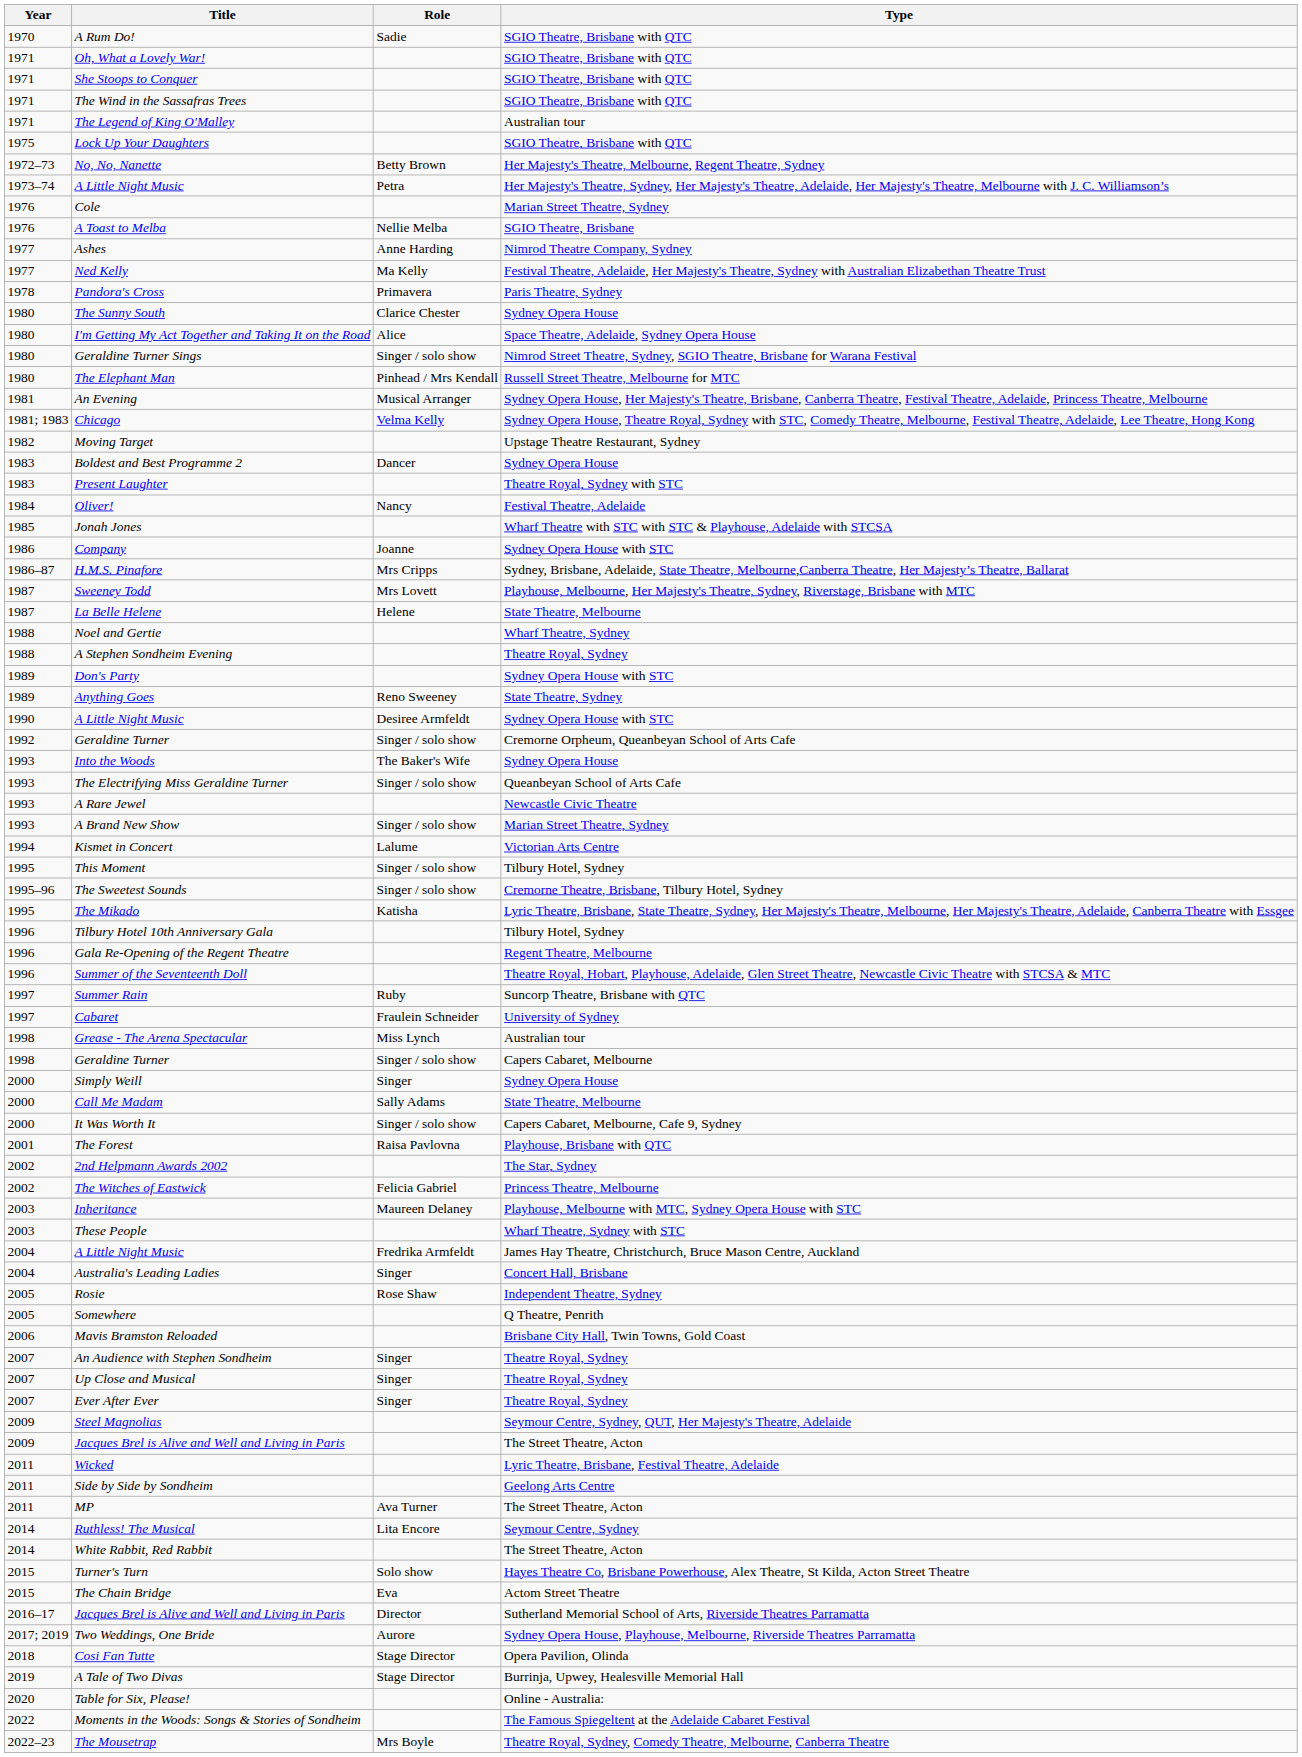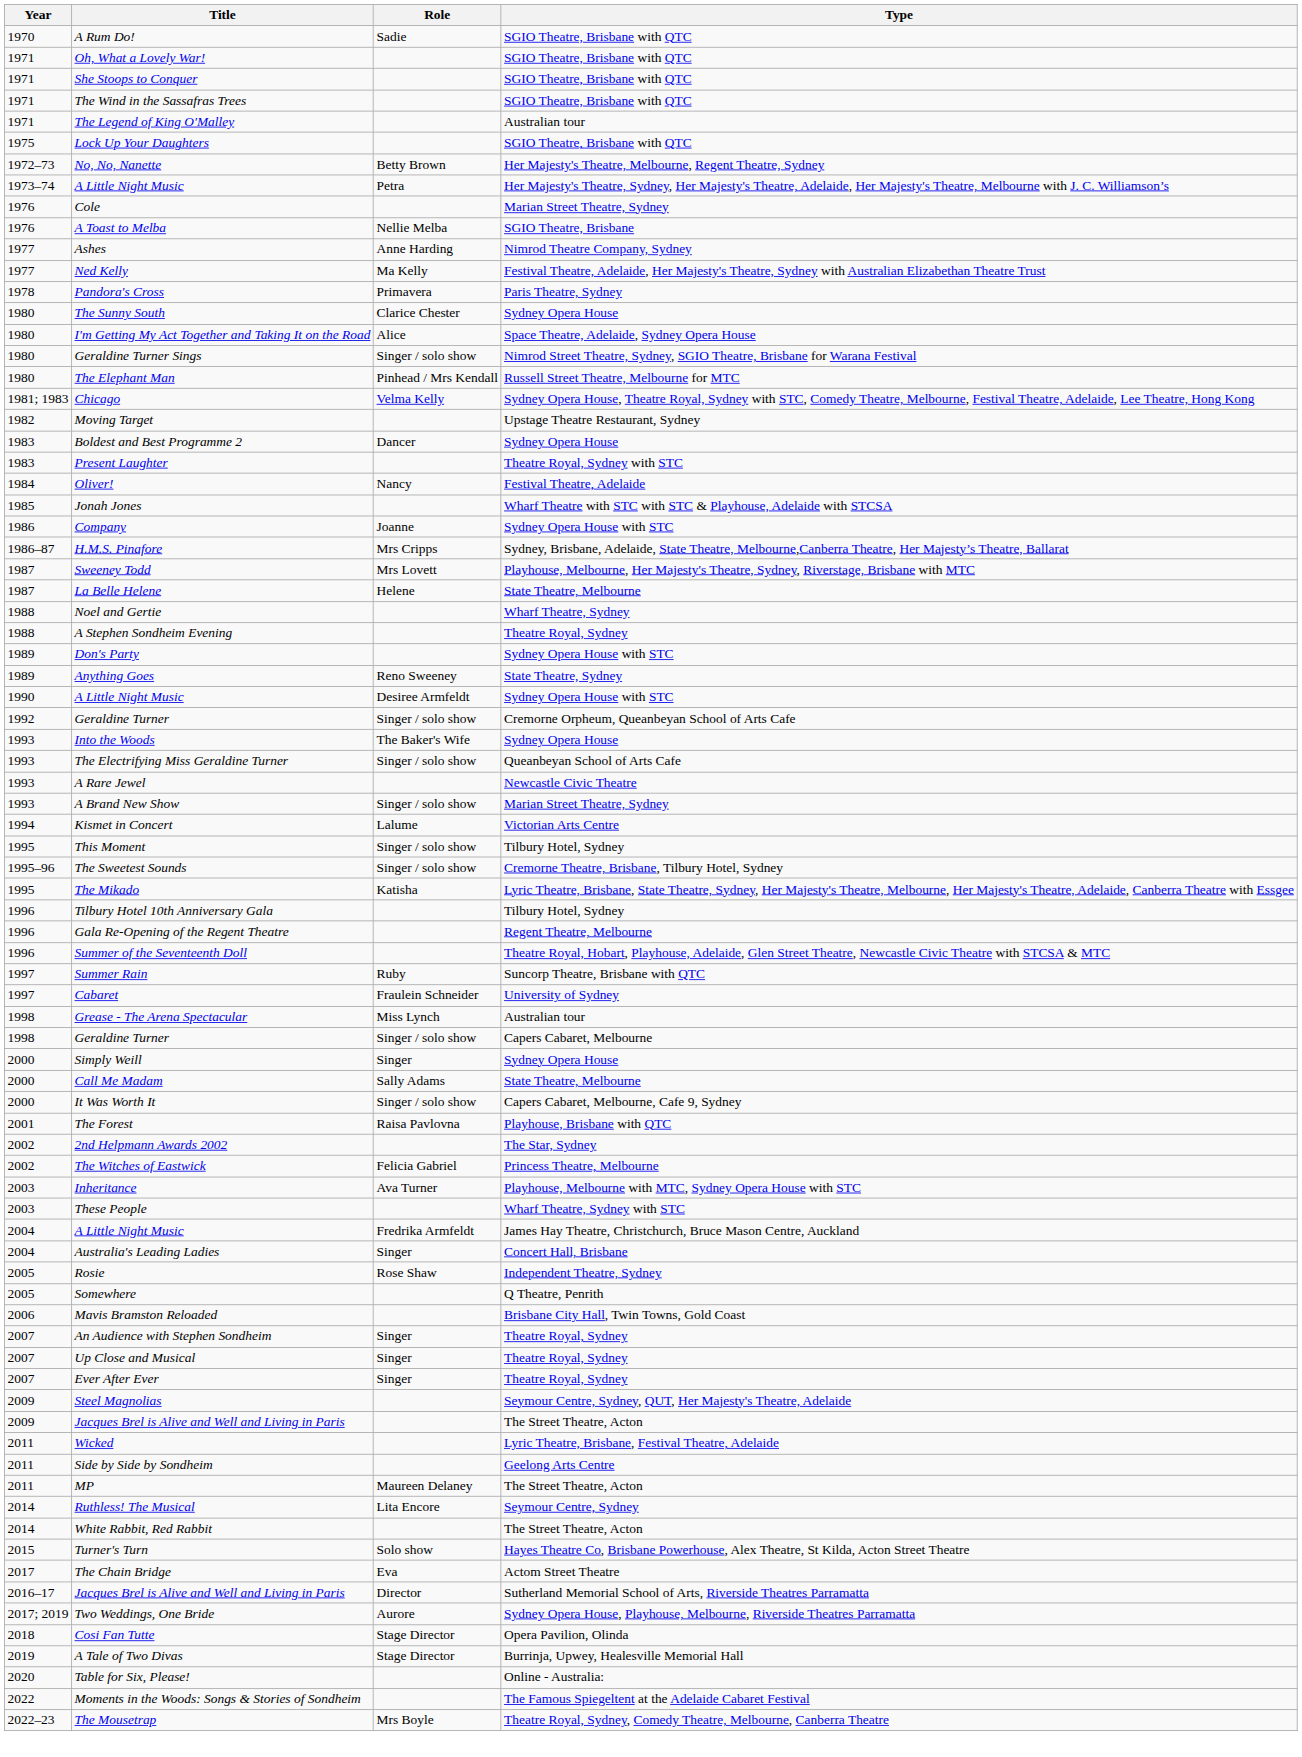- row: 1981 | An Evening | Musical Arranger | Sydney Opera House, Her Majesty's Theatre, Brisbane, Canberra Theatre, Festival Theatre, Adelaide, Princess Theatre, Melbourne
Inheritance | Role: Maureen Delaney -> Ava Turner
MP | Role: Ava Turner -> Maureen Delaney
The Chain Bridge | Year: 2015 -> 2017
